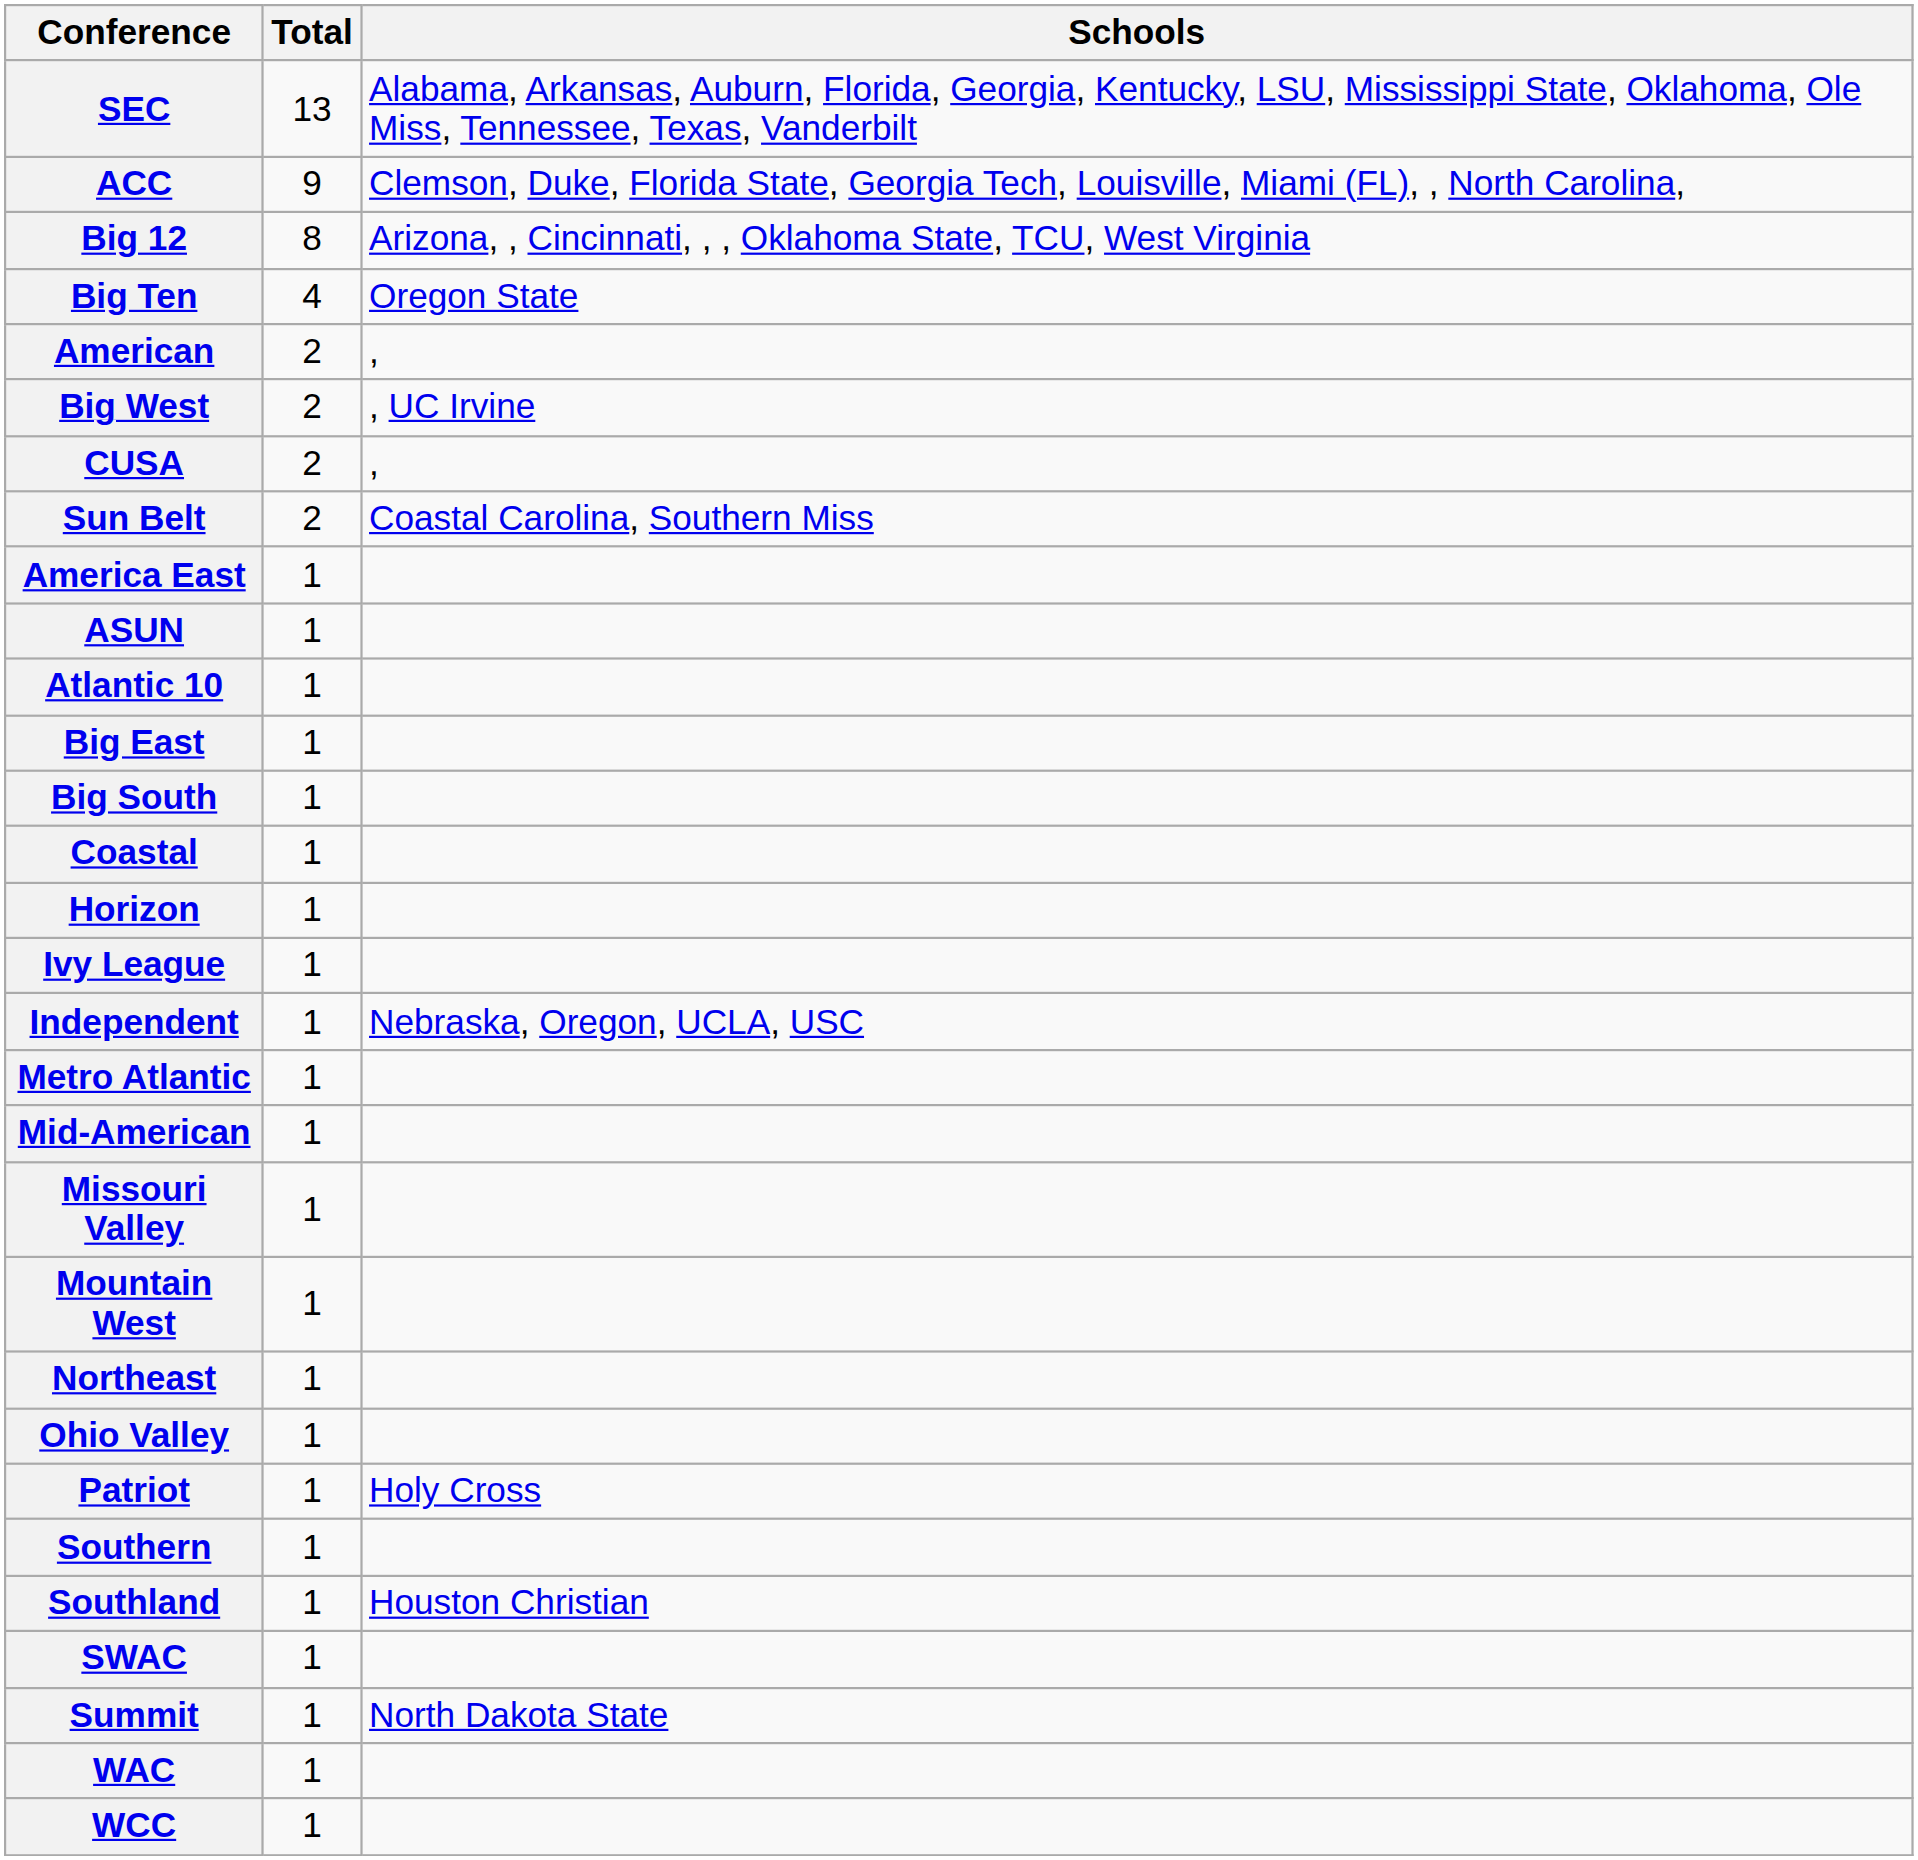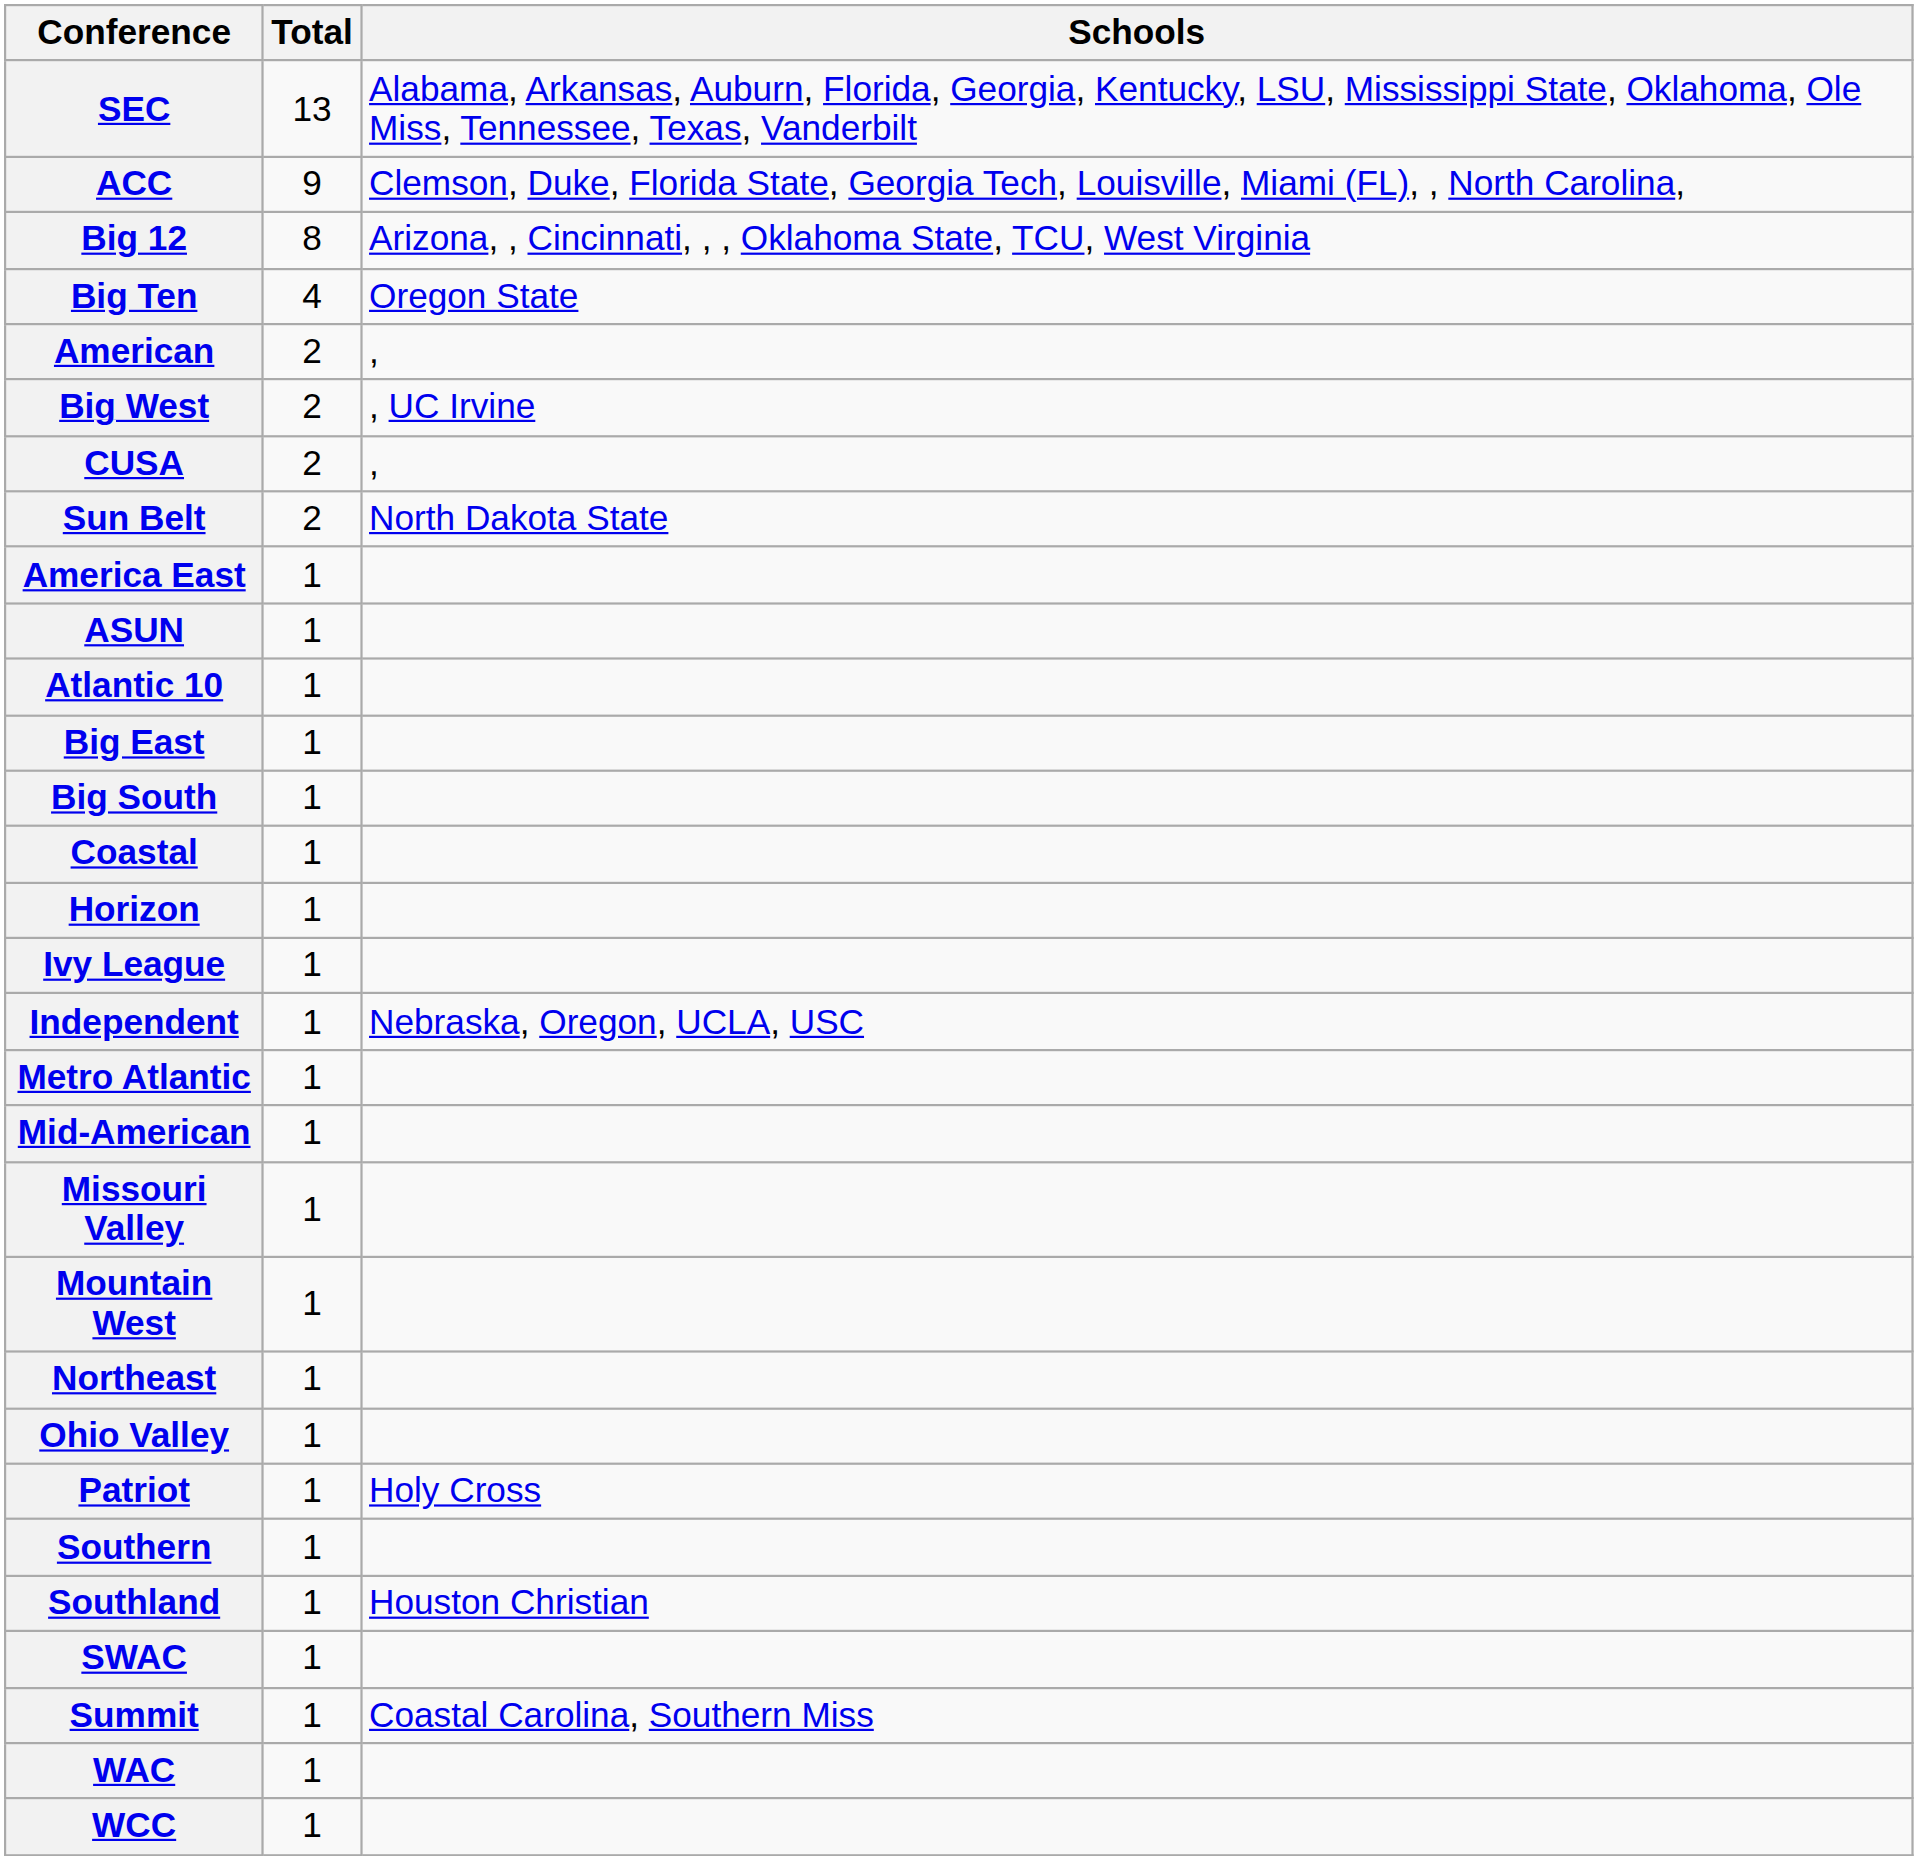Sun Belt | Schools: Coastal Carolina, Southern Miss -> North Dakota State
Summit | Schools: North Dakota State -> Coastal Carolina, Southern Miss
